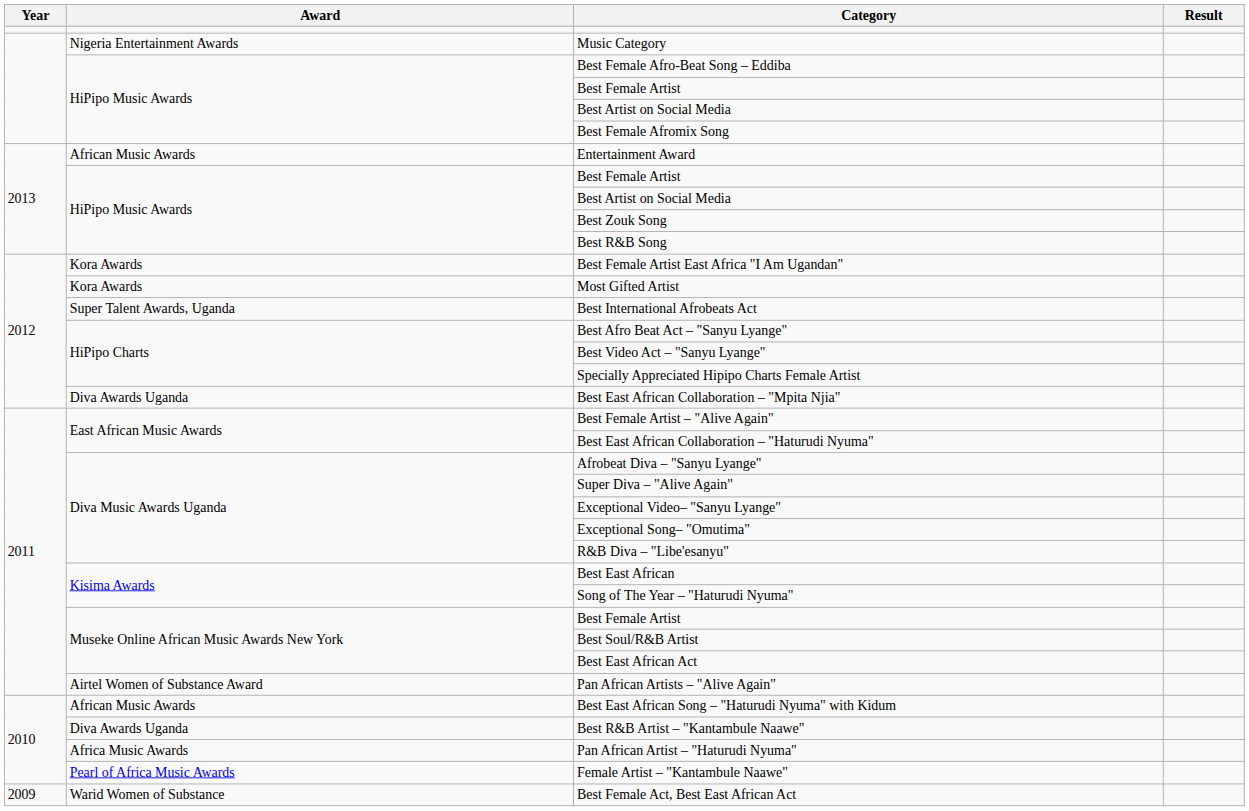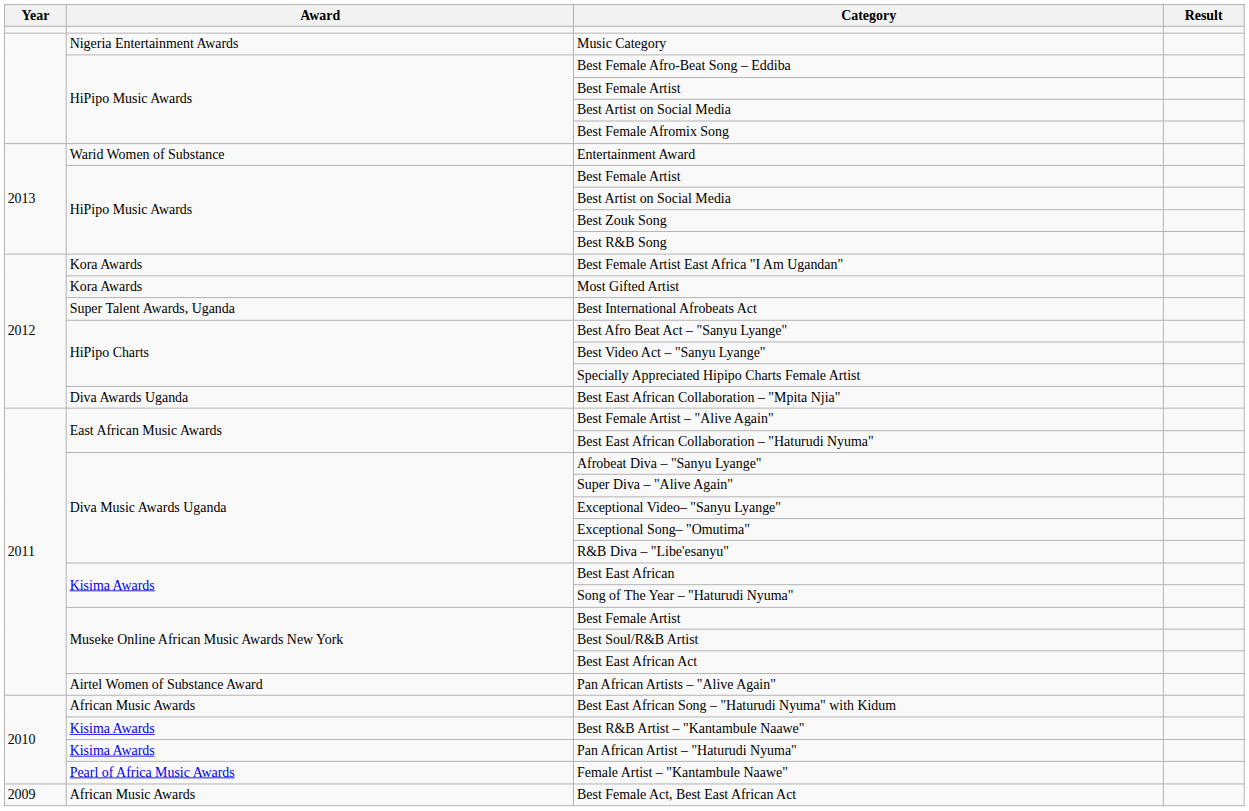Entertainment Award | Award: African Music Awards -> Warid Women of Substance
Best R&B Artist – "Kantambule Naawe" | Award: Diva Awards Uganda -> Kisima Awards
Pan African Artist – "Haturudi Nyuma" | Award: Africa Music Awards -> Kisima Awards
Best Female Act, Best East African Act | Award: Warid Women of Substance -> African Music Awards
